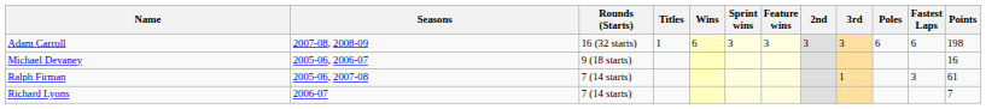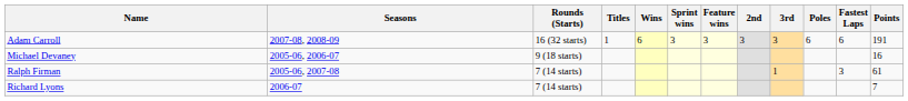Adam Carroll | Points: 198 -> 191
